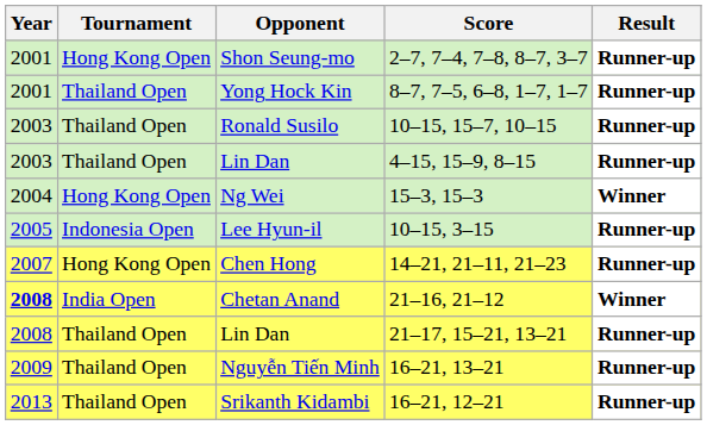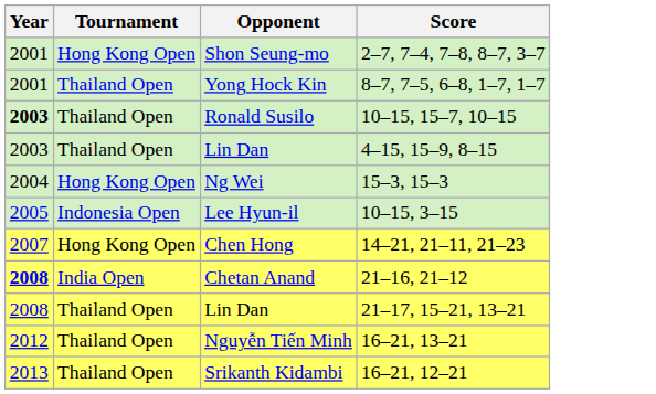- column: Result | Runner-up | Runner-up | Runner-up | Runner-up | Winner | Runner-up | Runner-up | Winner | Runner-up | Runner-up | Runner-up
Ronald Susilo | Year: normal -> bold
Nguyễn Tiến Minh | Year: 2009 -> 2012
